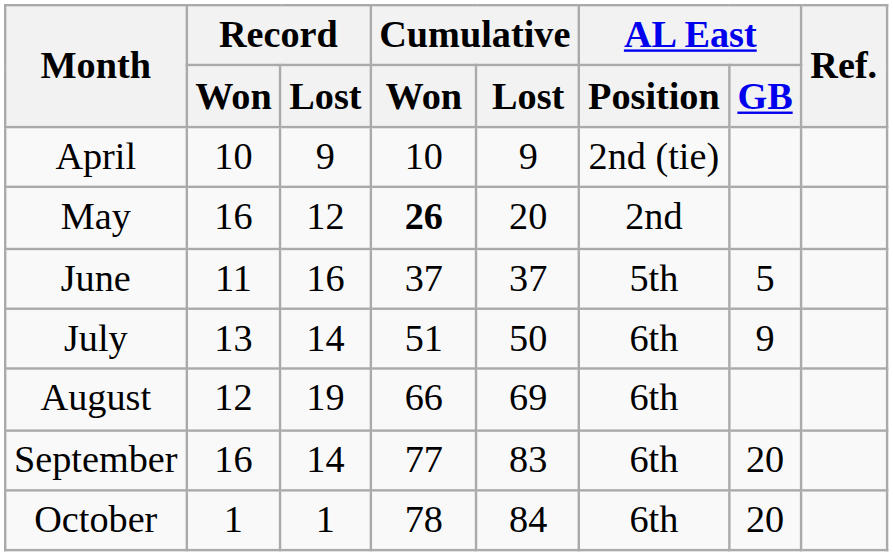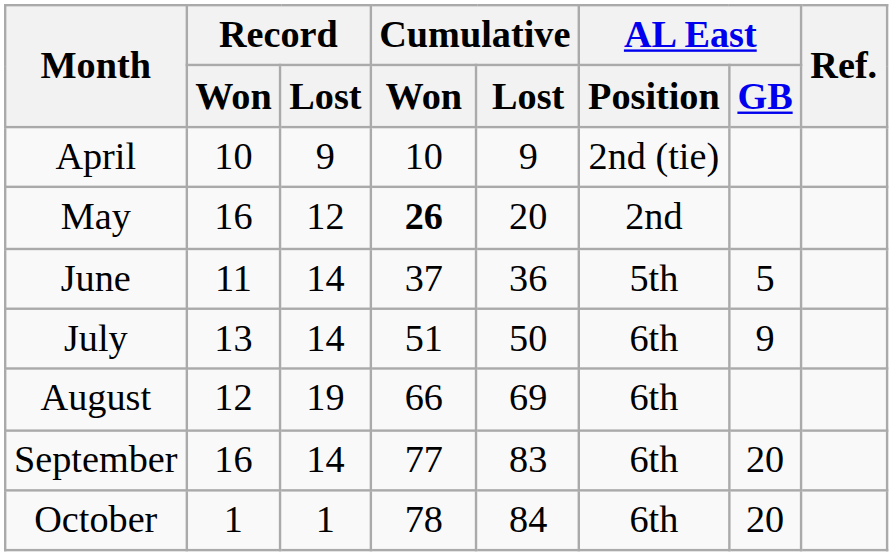June | Record / Lost: 16 -> 14
June | Cumulative / Lost: 37 -> 36
